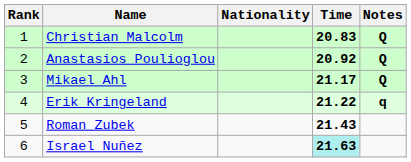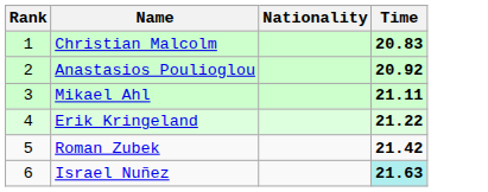- column: Notes | Q | Q | Q | q
Mikael Ahl | Time: 21.17 -> 21.11
Roman Zubek | Time: 21.43 -> 21.42
